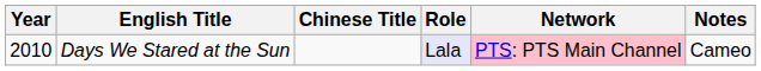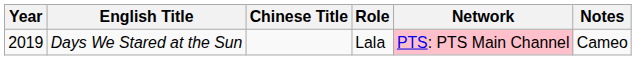Days We Stared at the Sun | Year: 2010 -> 2019
Days We Stared at the Sun | Role: lavender background -> no background
